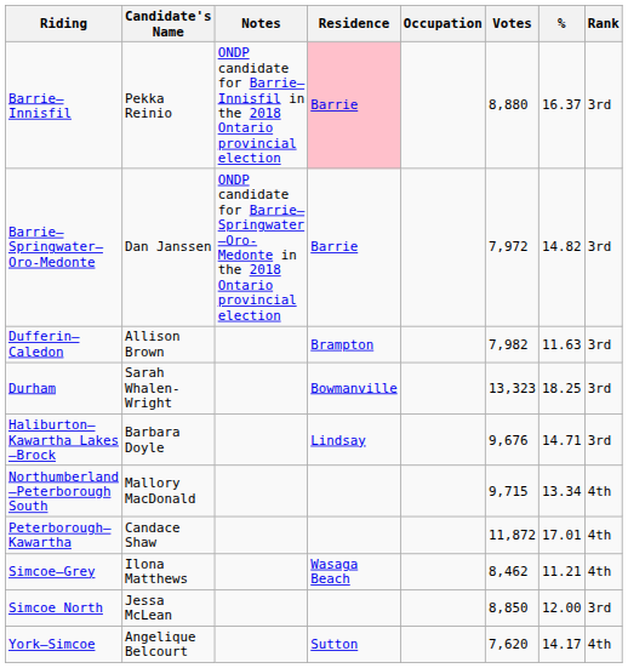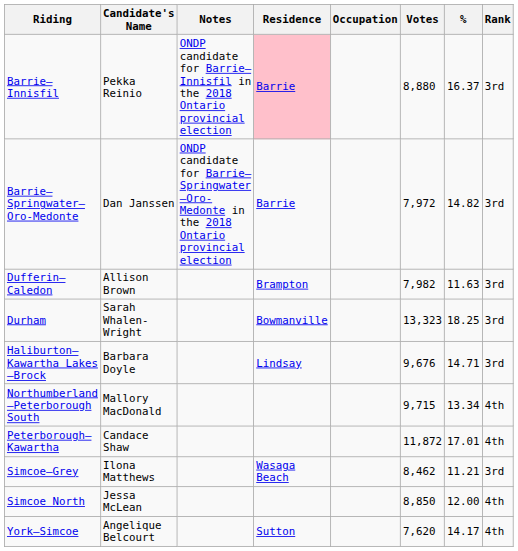Simcoe—Grey | Rank: 4th -> 3rd
Simcoe North | Rank: 3rd -> 4th
